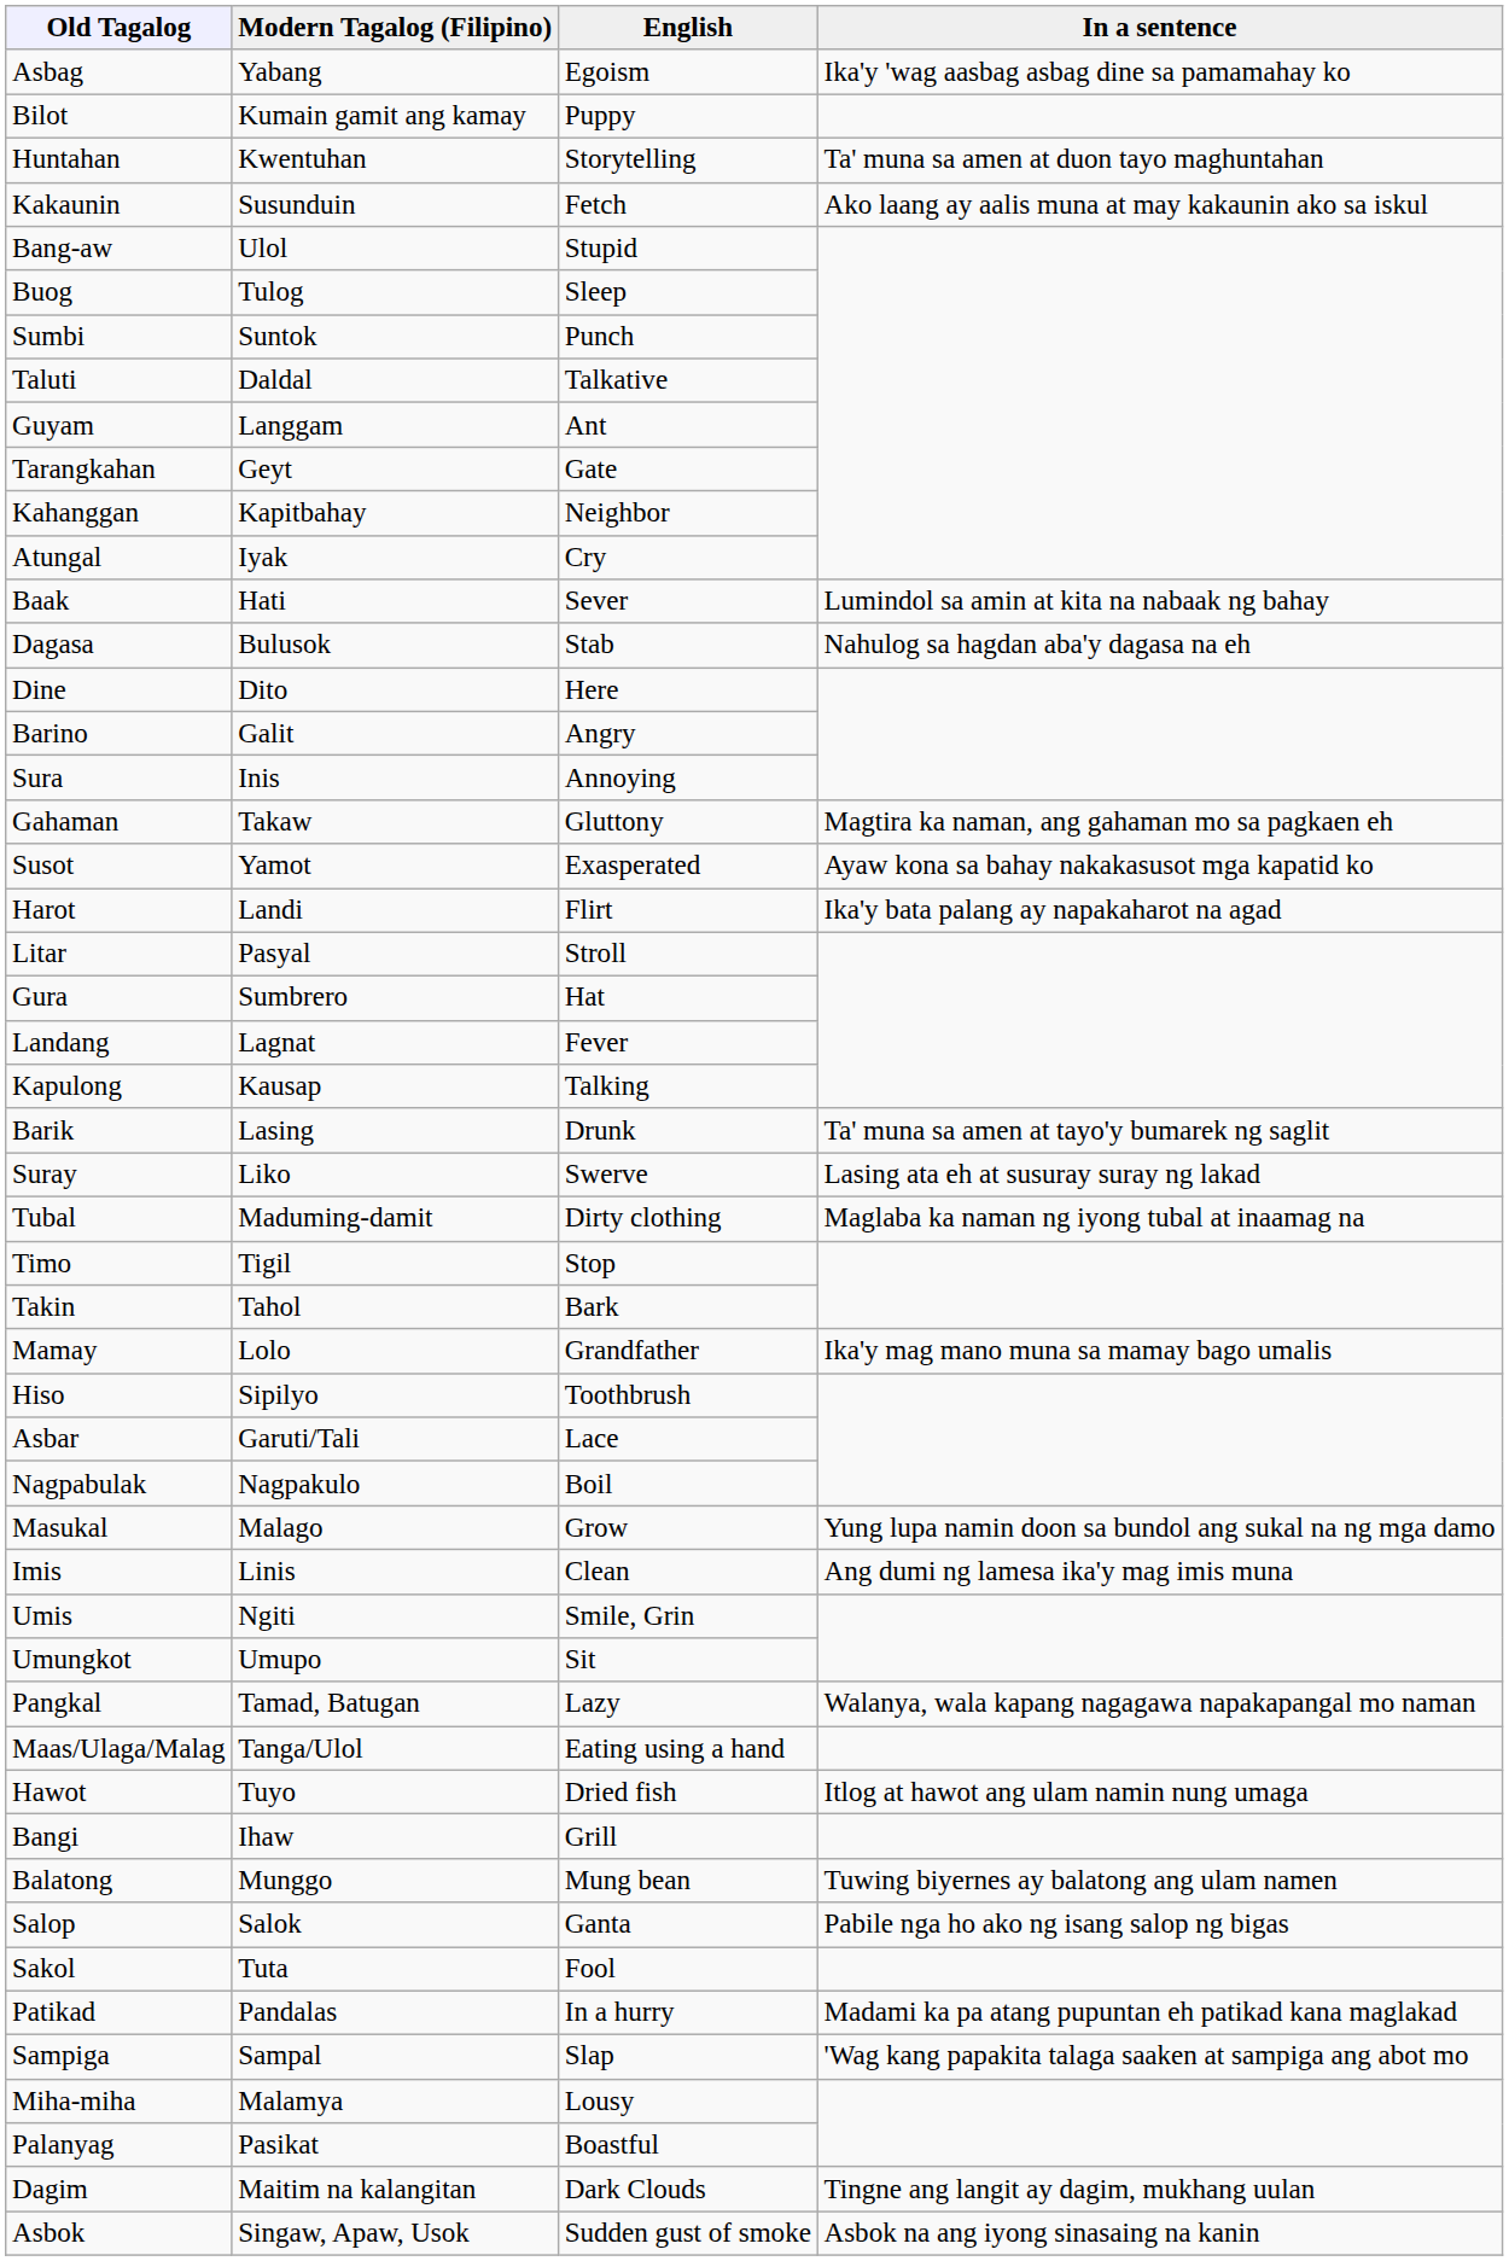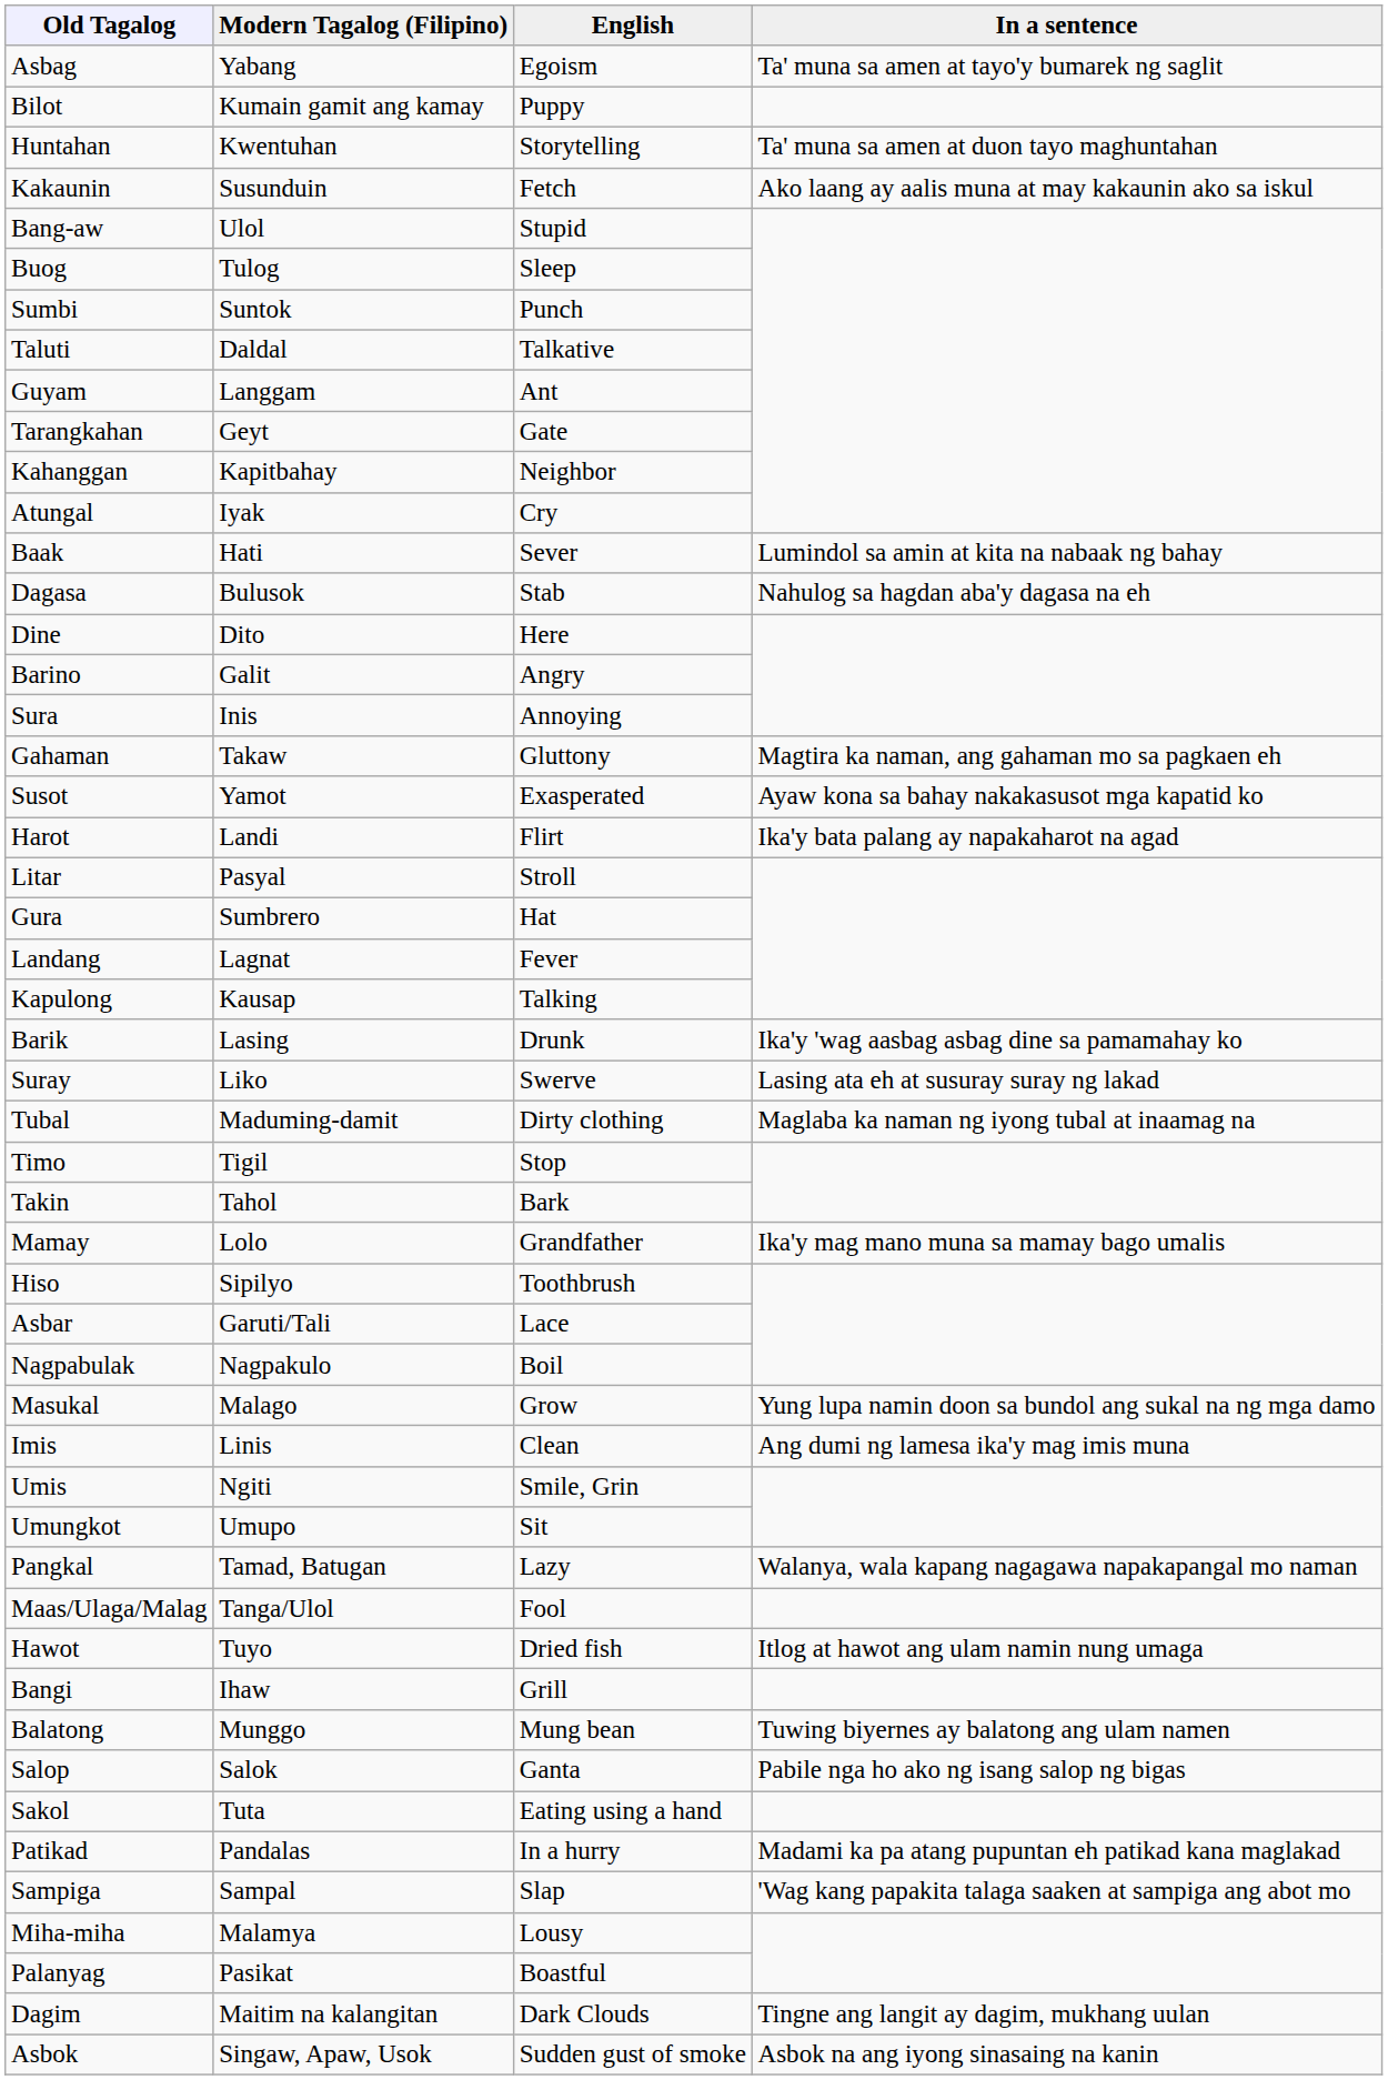Asbag | In a sentence: Ika'y 'wag aasbag asbag dine sa pamamahay ko -> Ta' muna sa amen at tayo'y bumarek ng saglit
Barik | In a sentence: Ta' muna sa amen at tayo'y bumarek ng saglit -> Ika'y 'wag aasbag asbag dine sa pamamahay ko
Maas/Ulaga/Malag | English: Eating using a hand -> Fool
Sakol | English: Fool -> Eating using a hand
